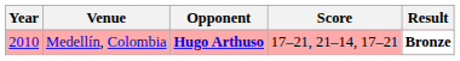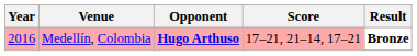Medellín, Colombia | Year: 2010 -> 2016
